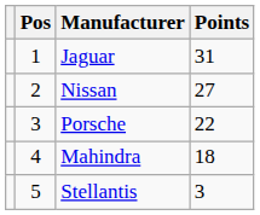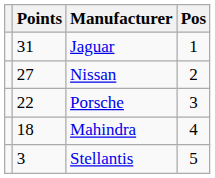columns swapped: Pos <-> Points
